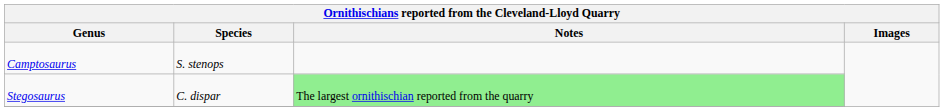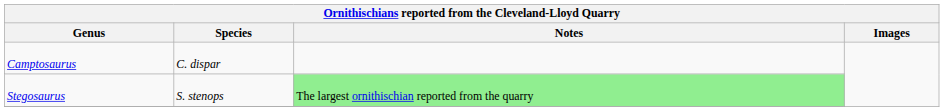Camptosaurus | Species: S. stenops -> C. dispar
Stegosaurus | Species: C. dispar -> S. stenops
